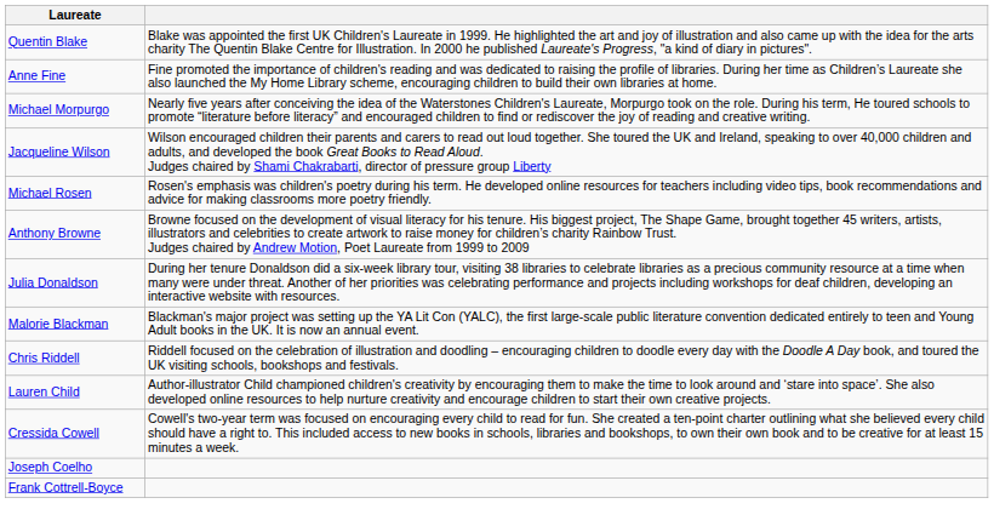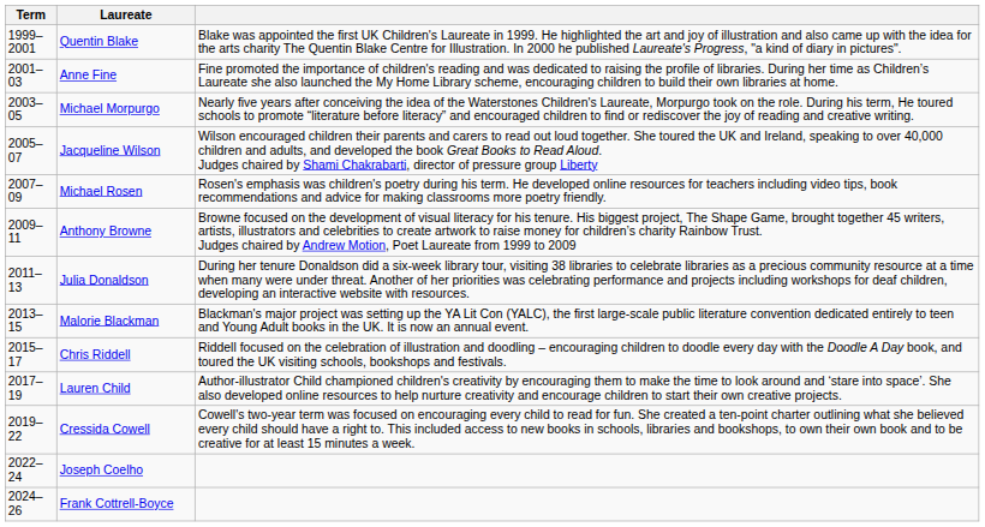+ column: Term | 1999–2001 | 2001–03 | 2003–05 | 2005–07 | 2007–09 | 2009–11 | 2011–13 | 2013–15 | 2015–17 | 2017–19 | 2019–22 | 2022–24 | 2024–26
